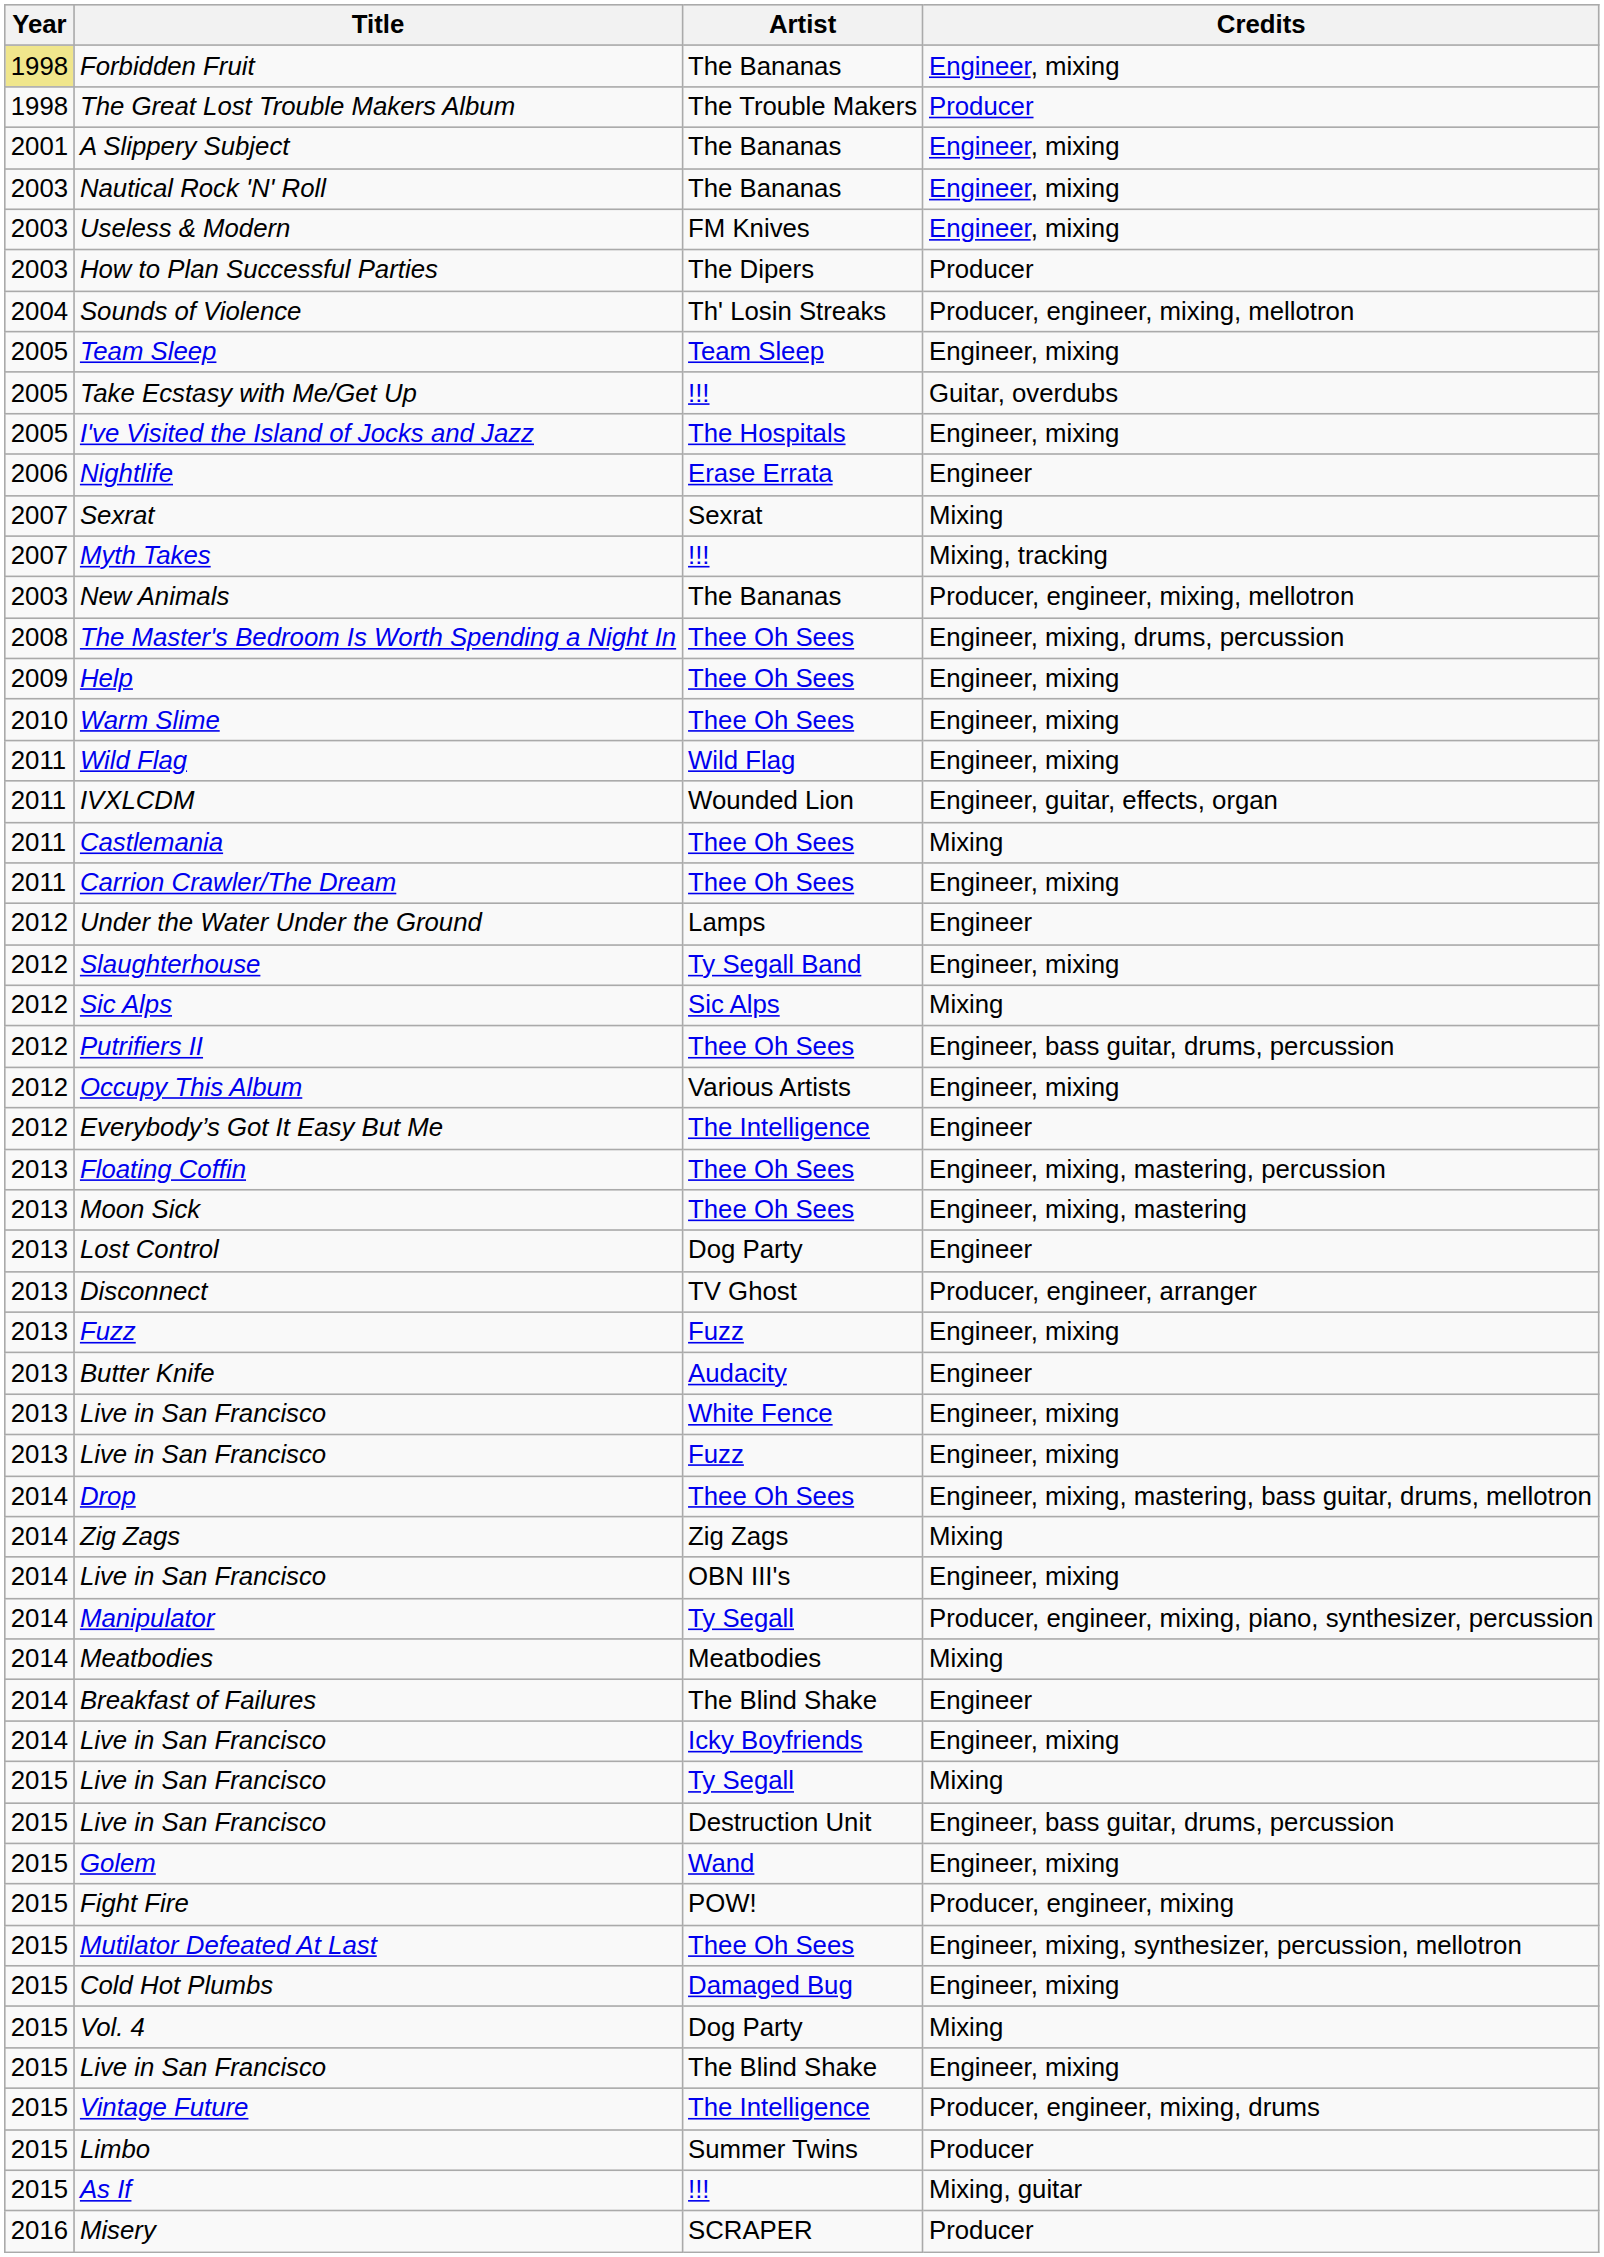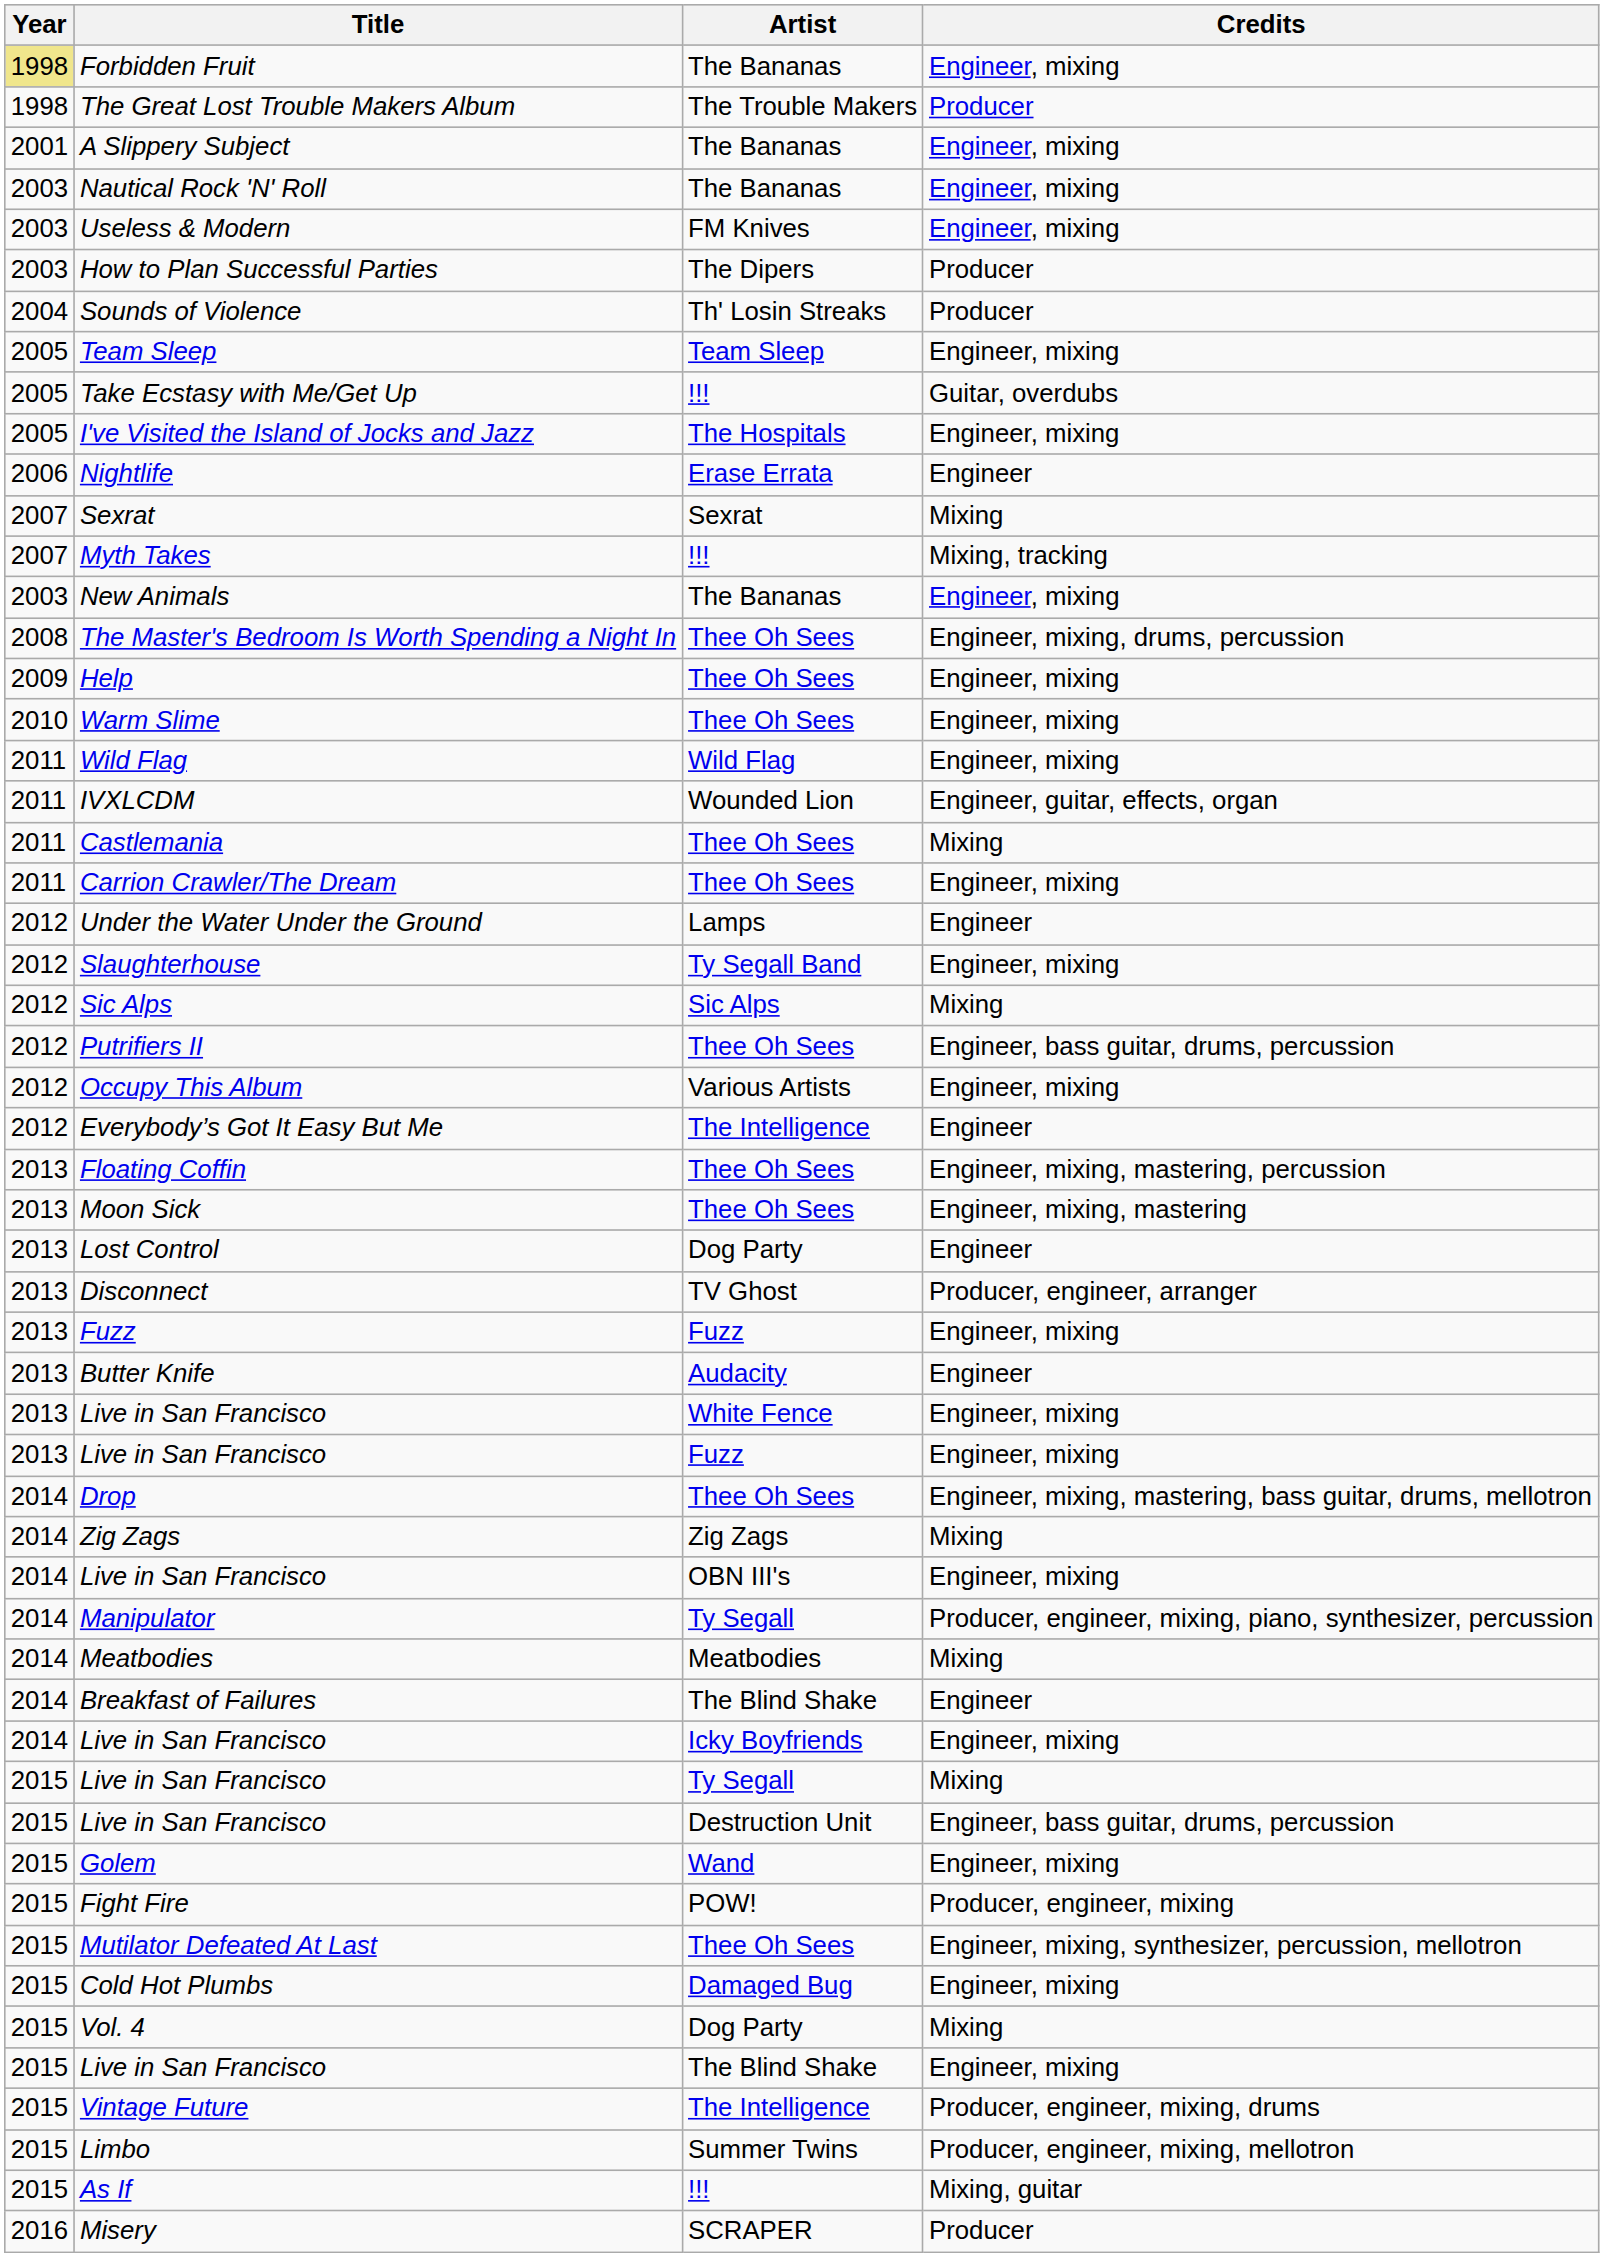Sounds of Violence | Credits: Producer, engineer, mixing, mellotron -> Producer
New Animals | Credits: Producer, engineer, mixing, mellotron -> Engineer, mixing
Limbo | Credits: Producer -> Producer, engineer, mixing, mellotron
